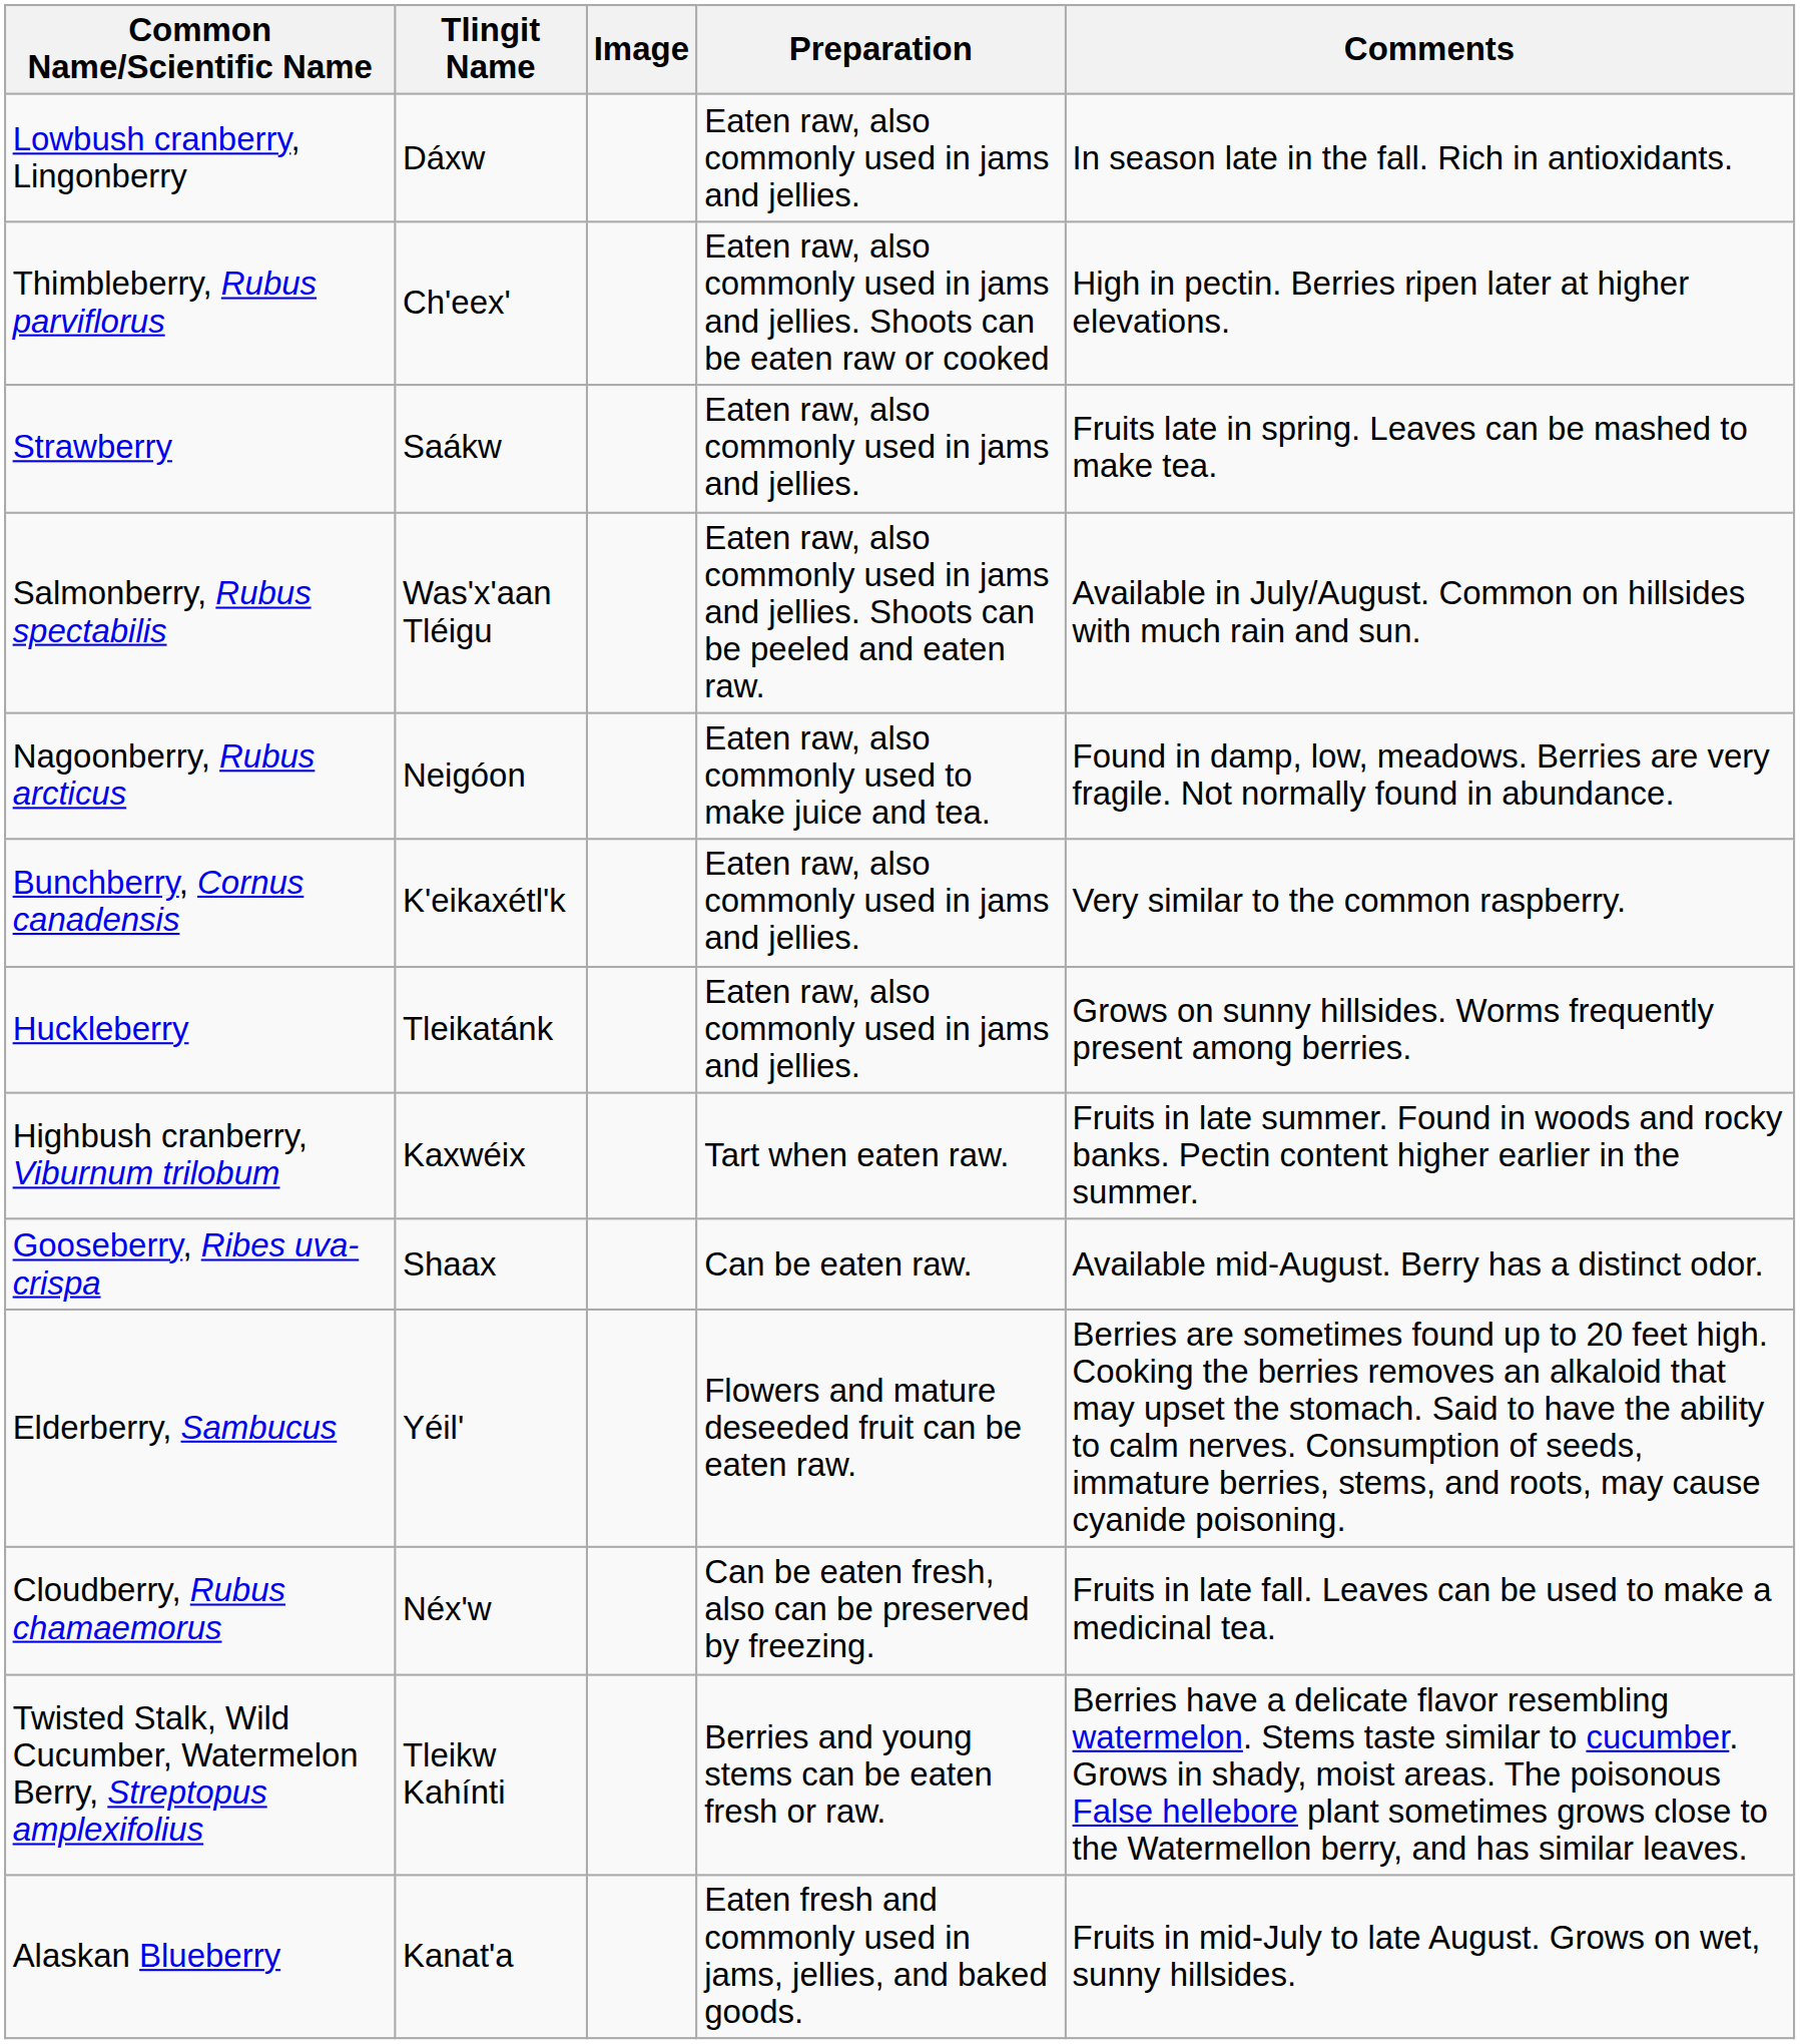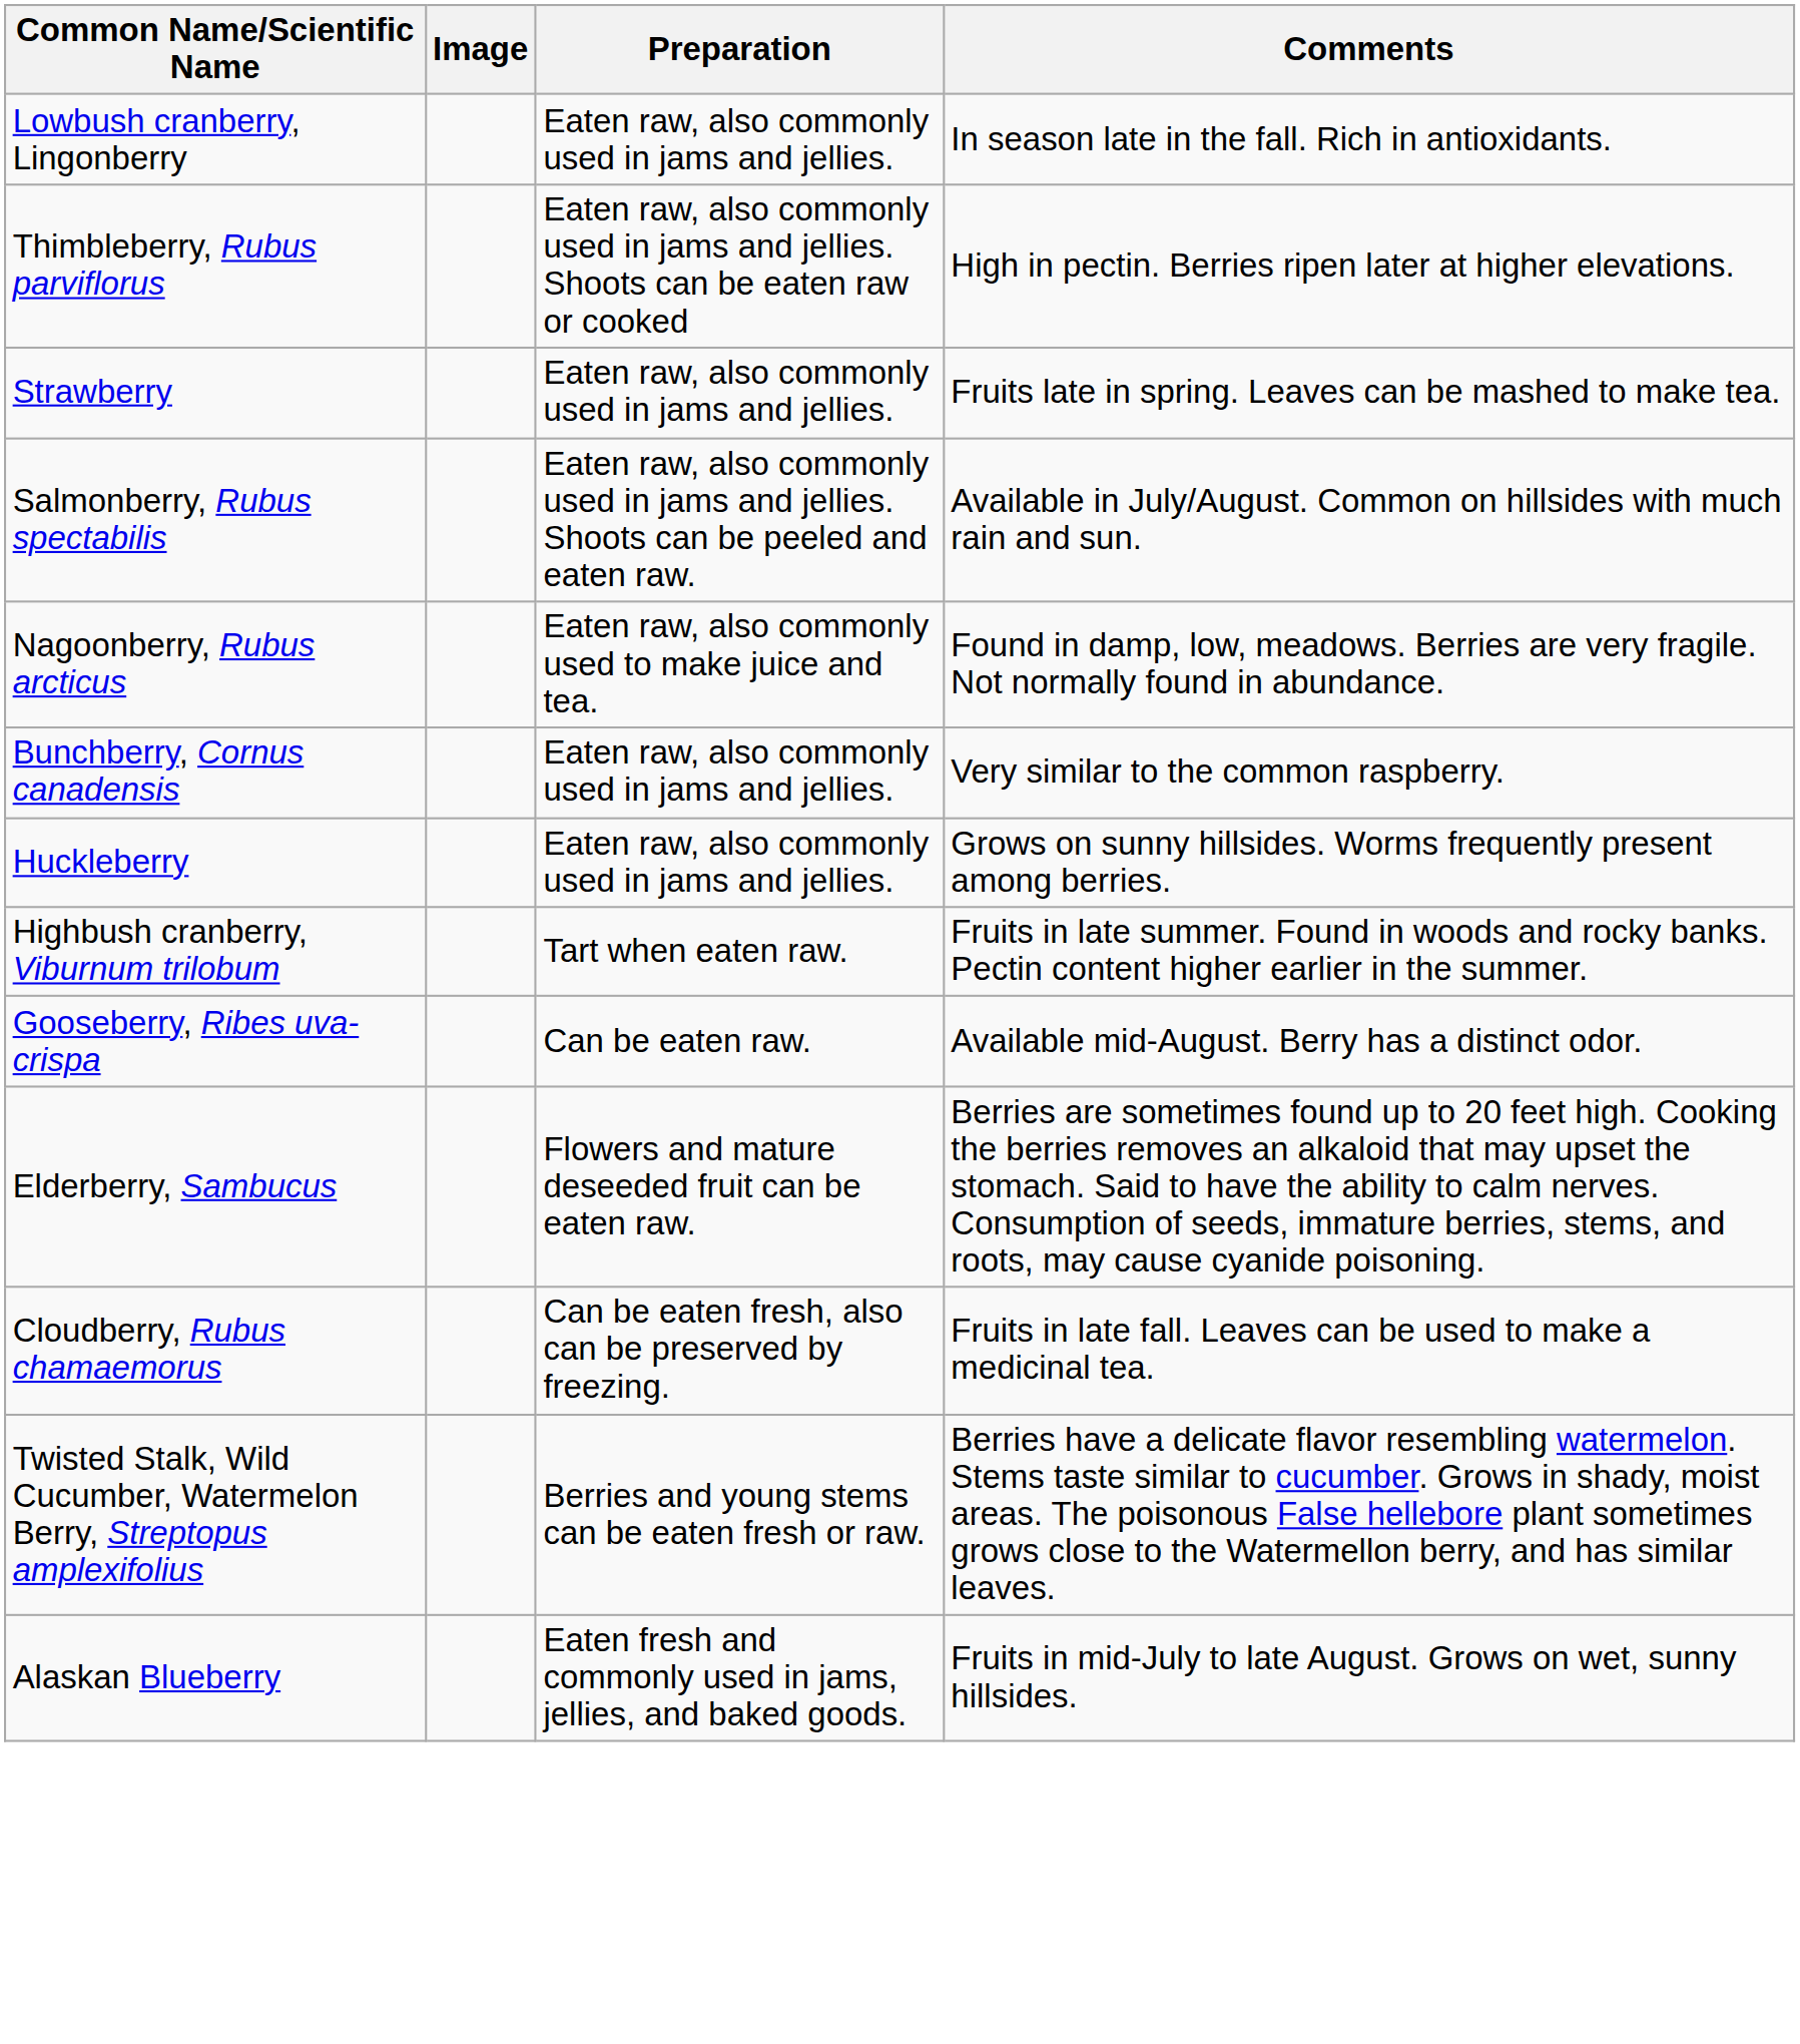- column: Tlingit Name | Dáxw | Ch'eex' | Saákw | Was'x'aan Tléigu | Neigóon | K'eikaxétl'k | Tleikatánk | Kaxwéix | Shaax | Yéil' | Néx'w | Tleikw Kahínti | Kanat'a
